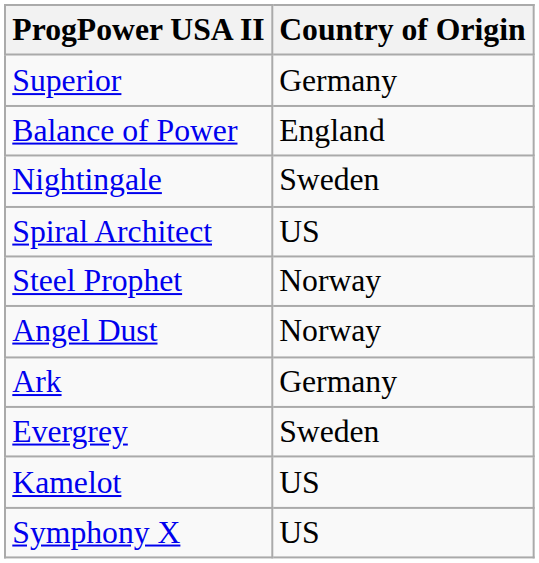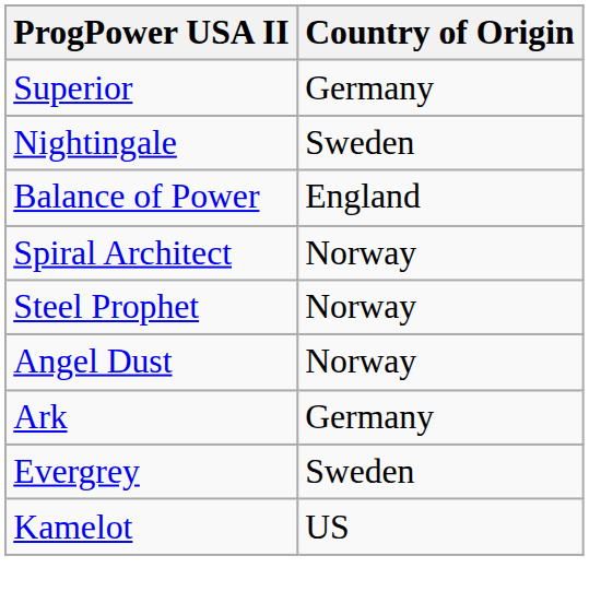rows swapped: Balance of Power <-> Nightingale
Spiral Architect | Country of Origin: US -> Norway
- row: Symphony X | US
